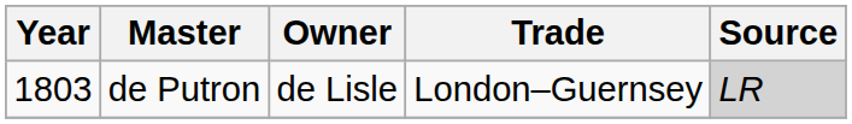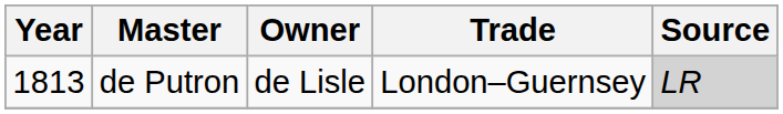de Putron | Year: 1803 -> 1813
